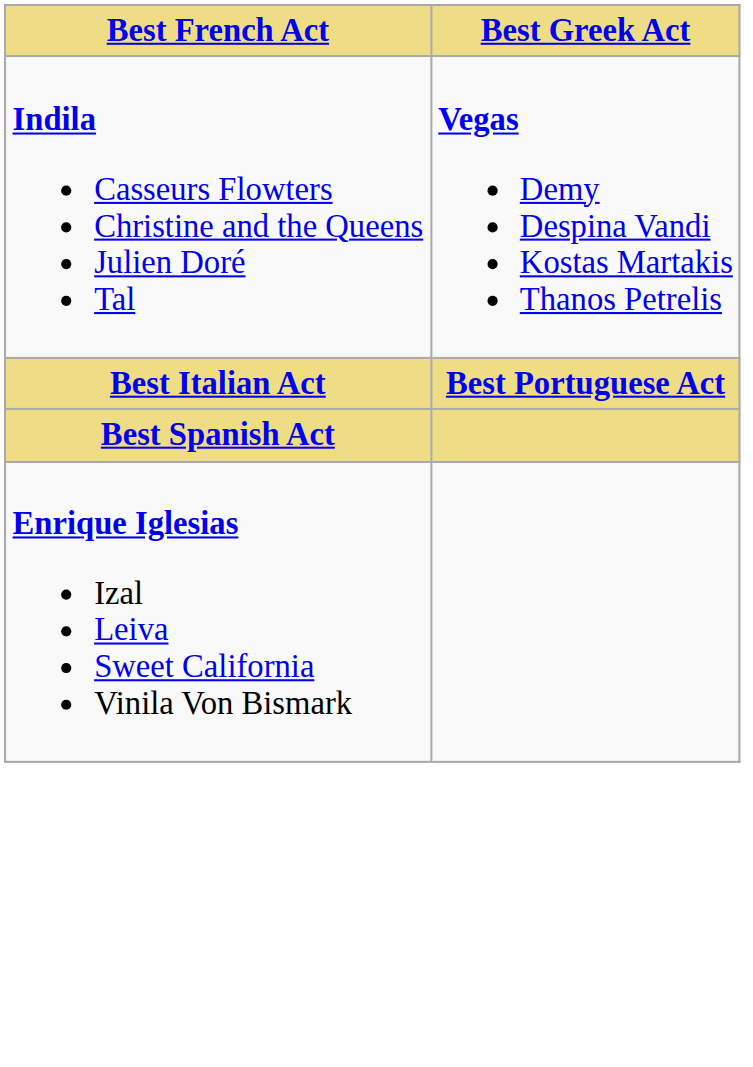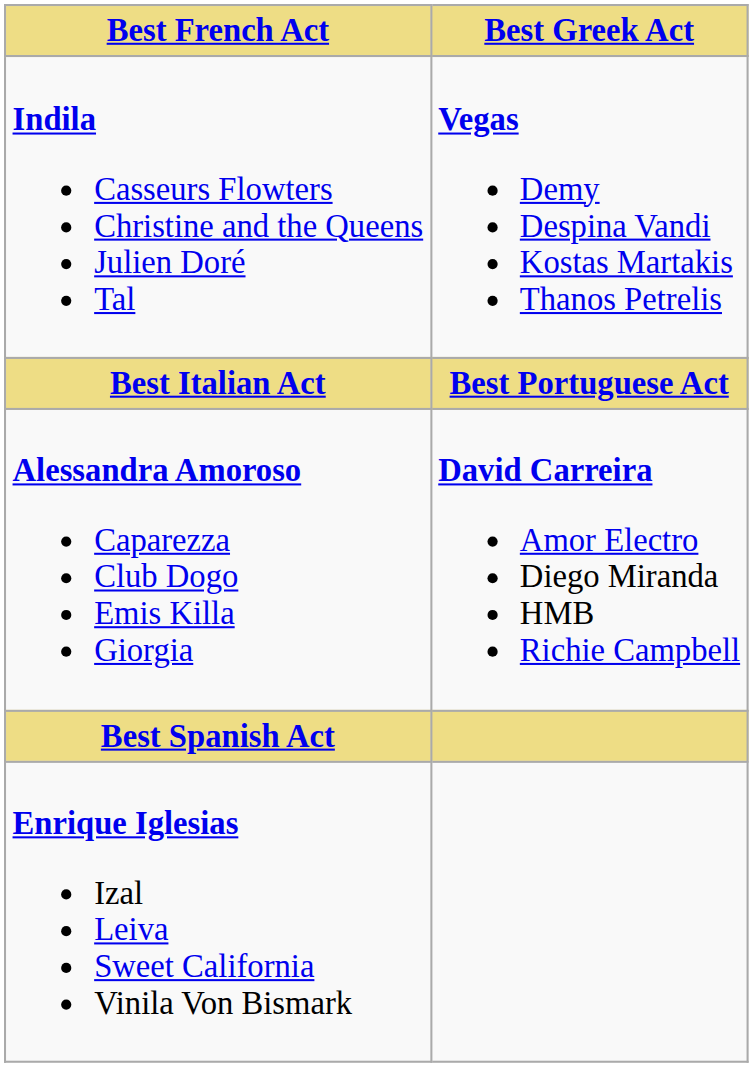+ row: Alessandra Amoroso Caparezza Club Dogo Emis Killa Giorgia | David Carreira Amor Electro Diego Miranda HMB Richie Campbell
